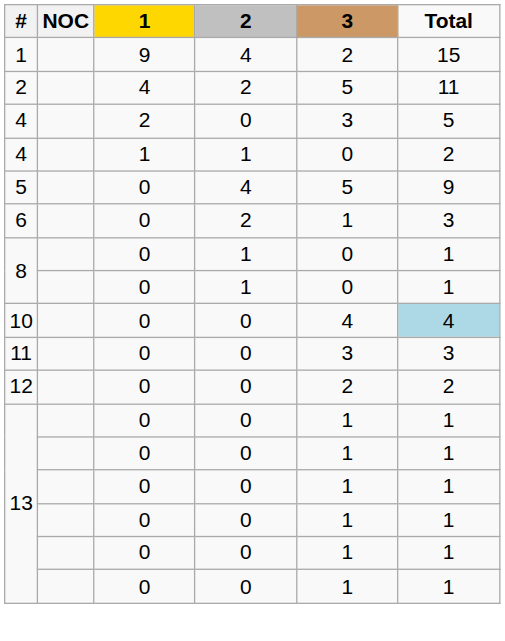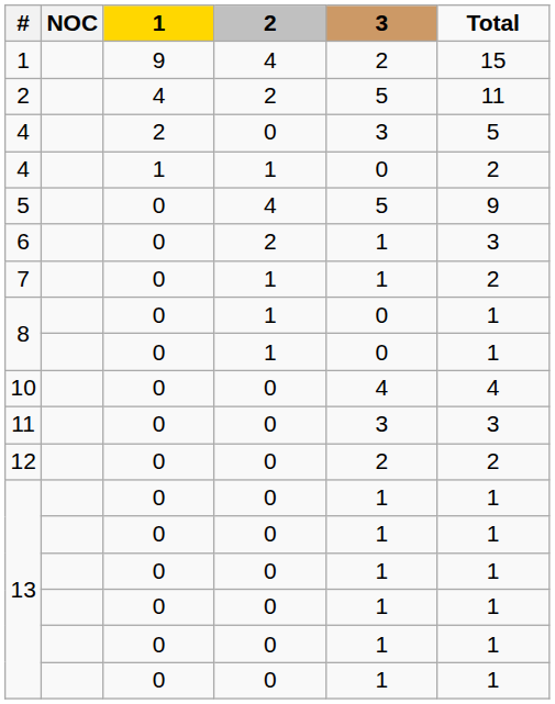+ row: 7 | 0 | 1 | 1 | 2
10 | Total: lightblue background -> no background
